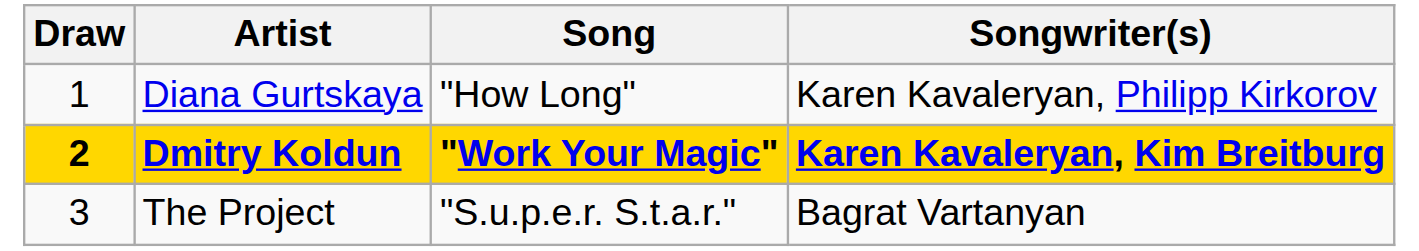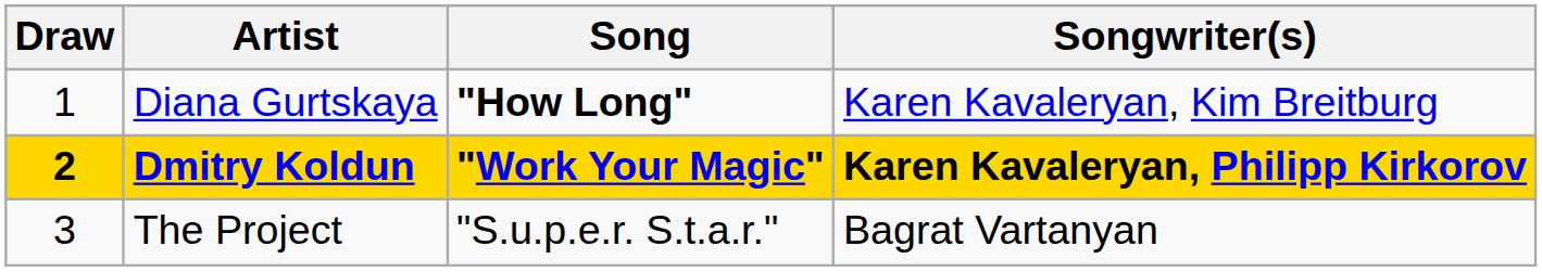Diana Gurtskaya | Song: normal -> bold
Diana Gurtskaya | Songwriter(s): Karen Kavaleryan, Philipp Kirkorov -> Karen Kavaleryan, Kim Breitburg
Dmitry Koldun | Songwriter(s): Karen Kavaleryan, Kim Breitburg -> Karen Kavaleryan, Philipp Kirkorov
